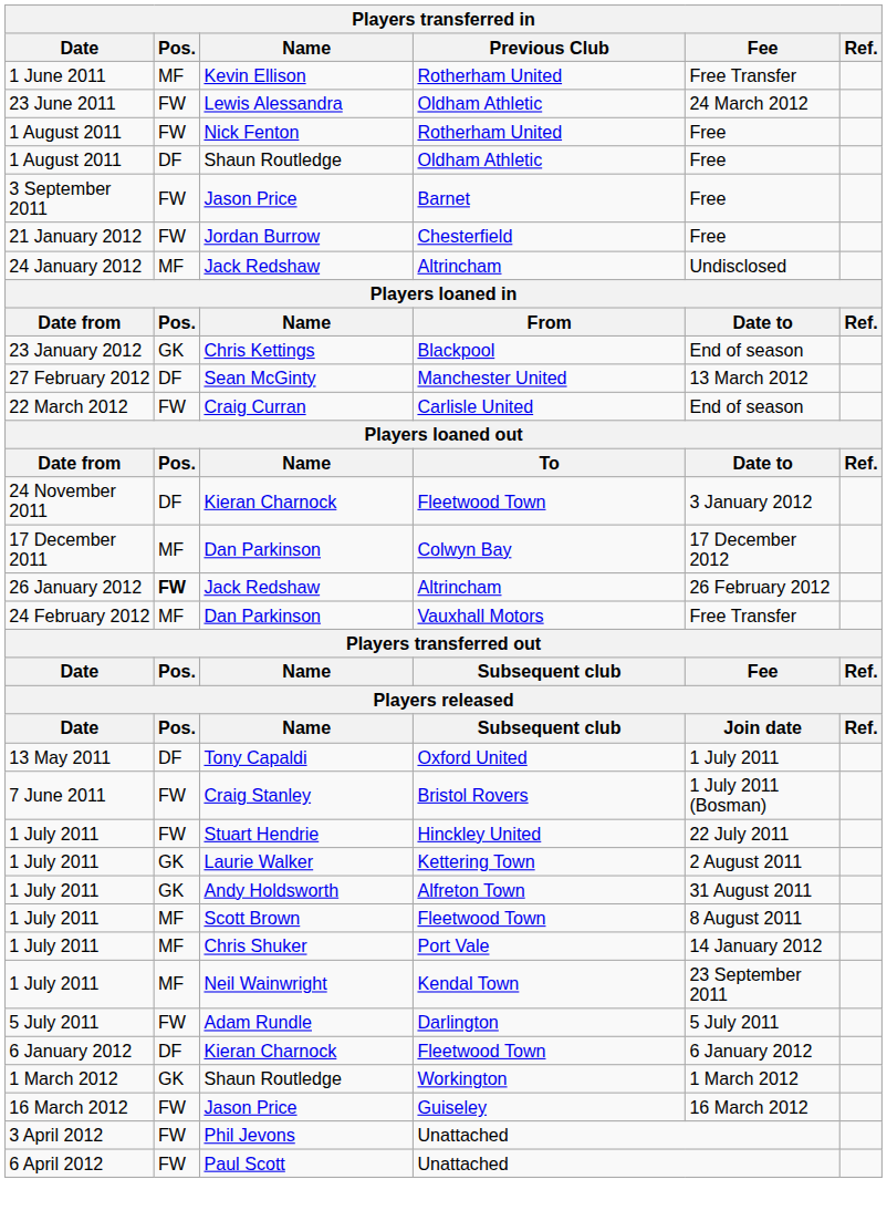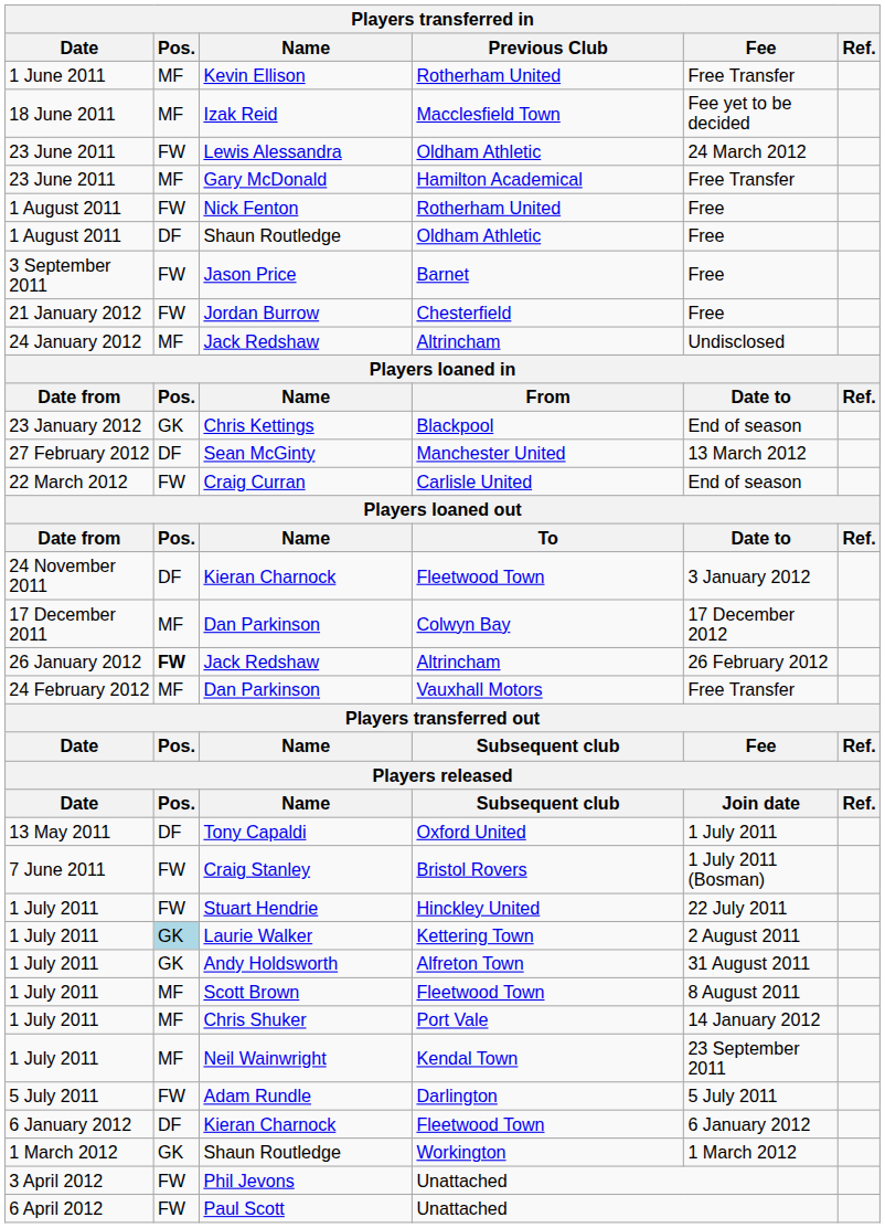+ row: 18 June 2011 | MF | Izak Reid | Macclesfield Town | Fee yet to be decided
+ row: 23 June 2011 | MF | Gary McDonald | Hamilton Academical | Free Transfer
Laurie Walker | Pos.: no background -> lightblue background
- row: 16 March 2012 | FW | Jason Price | Guiseley | 16 March 2012
